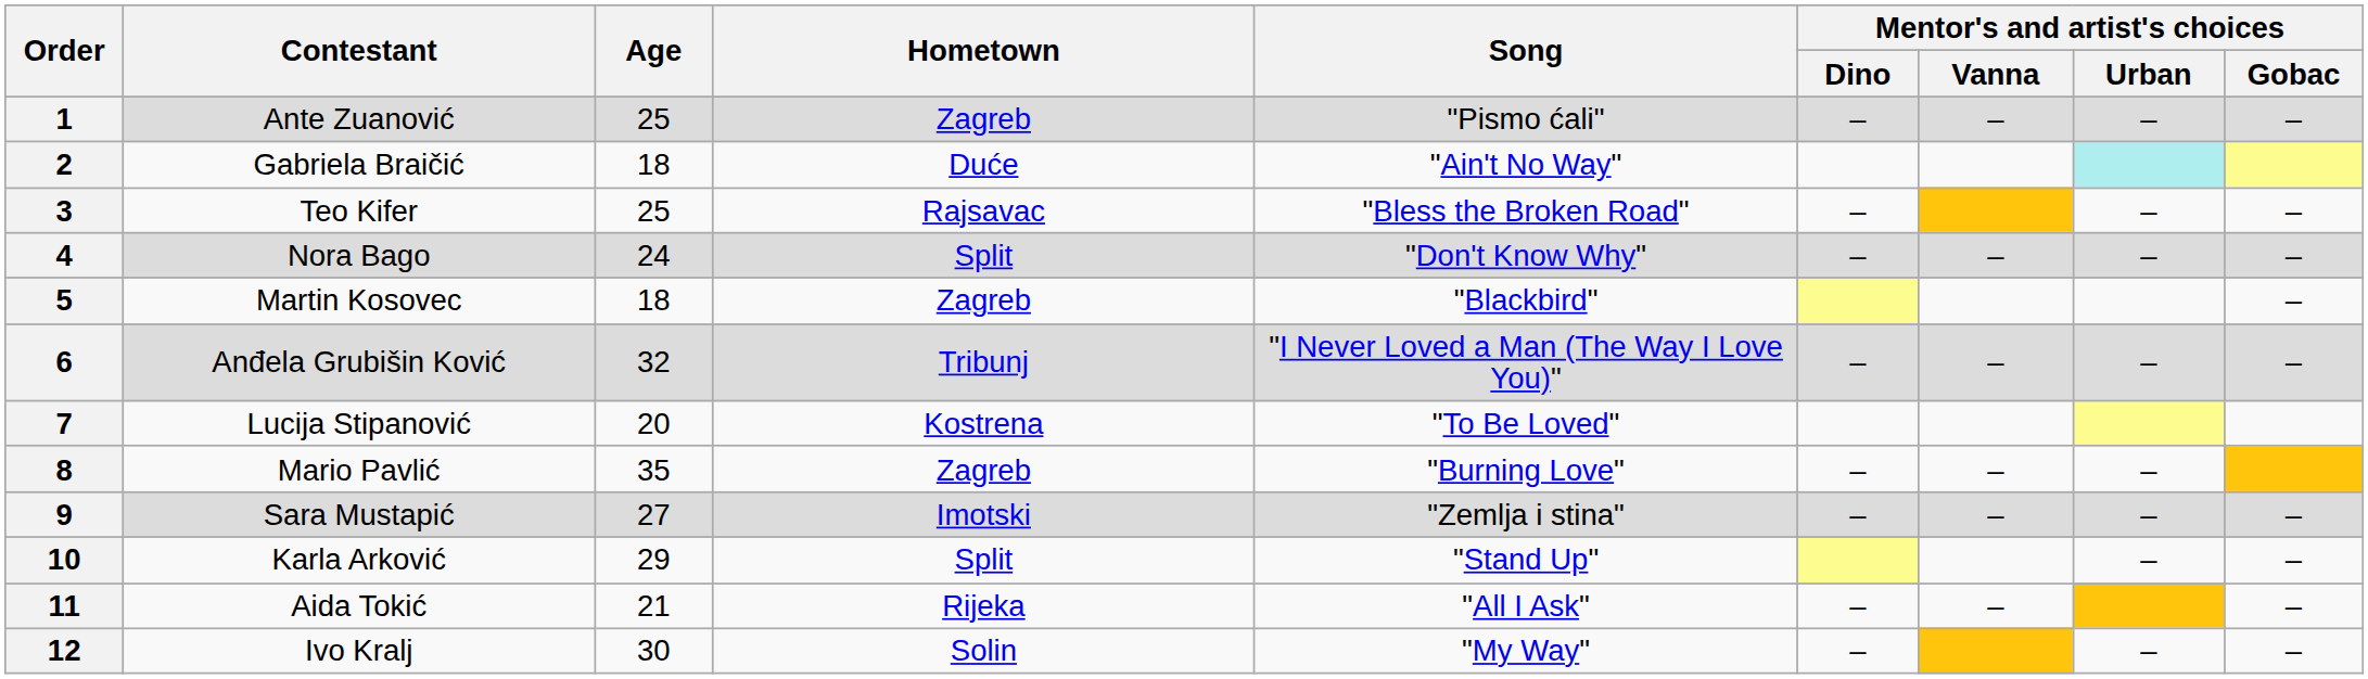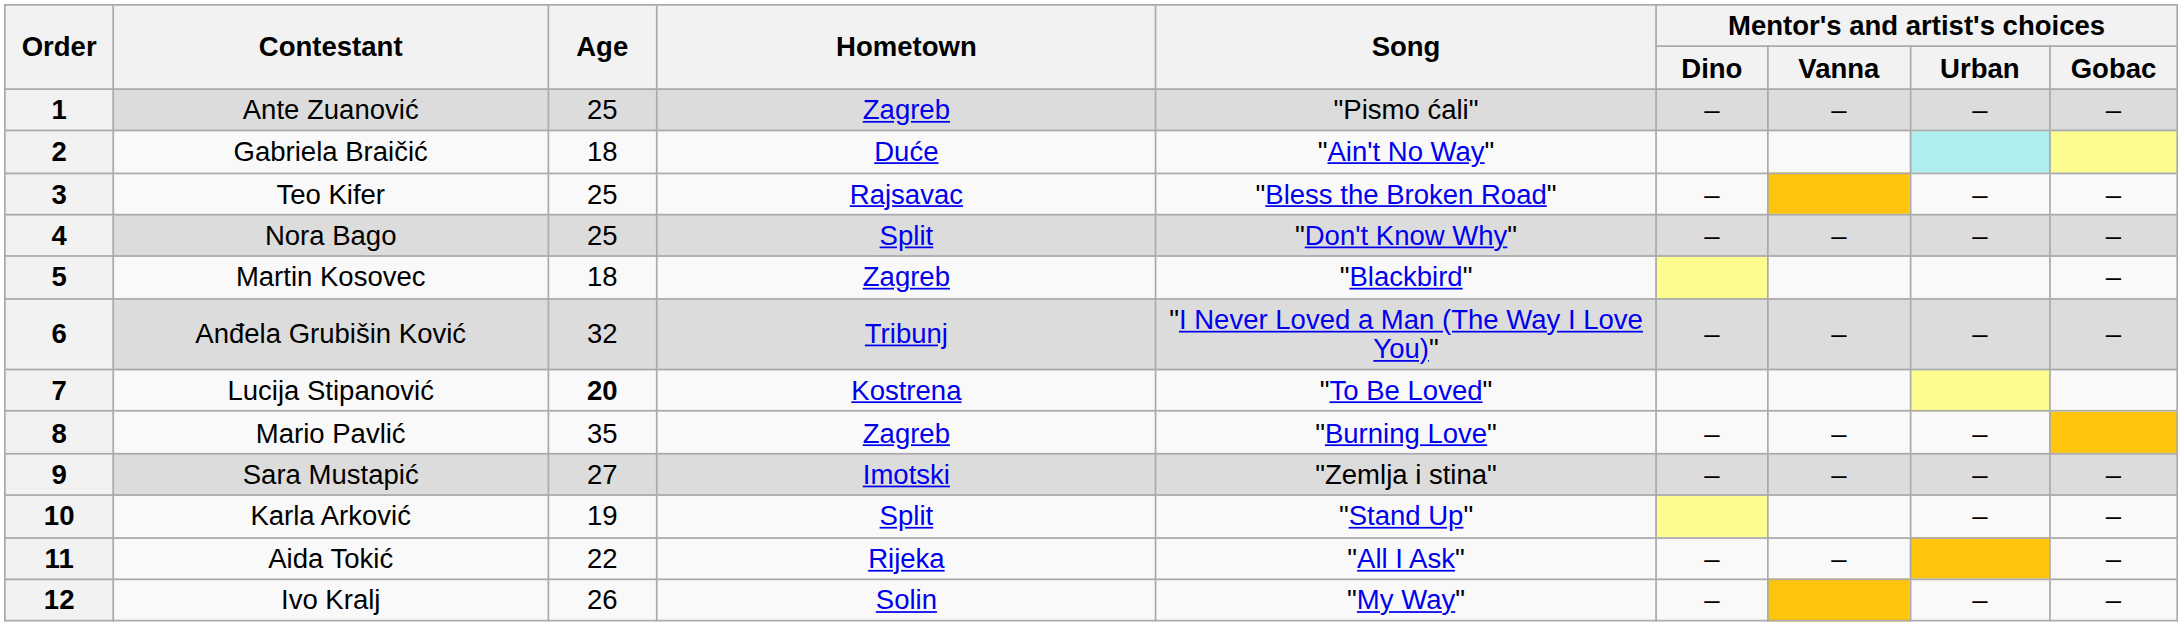4 | Age: 24 -> 25
7 | Age: normal -> bold
10 | Age: 29 -> 19
11 | Age: 21 -> 22
12 | Age: 30 -> 26
